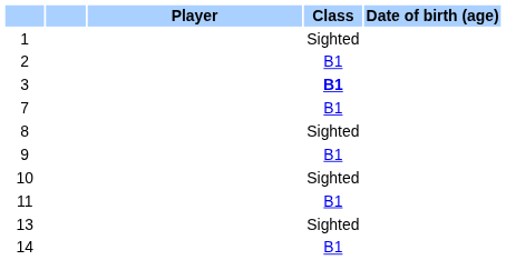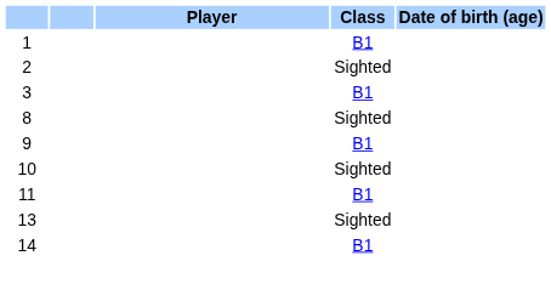1 | Class: Sighted -> B1
2 | Class: B1 -> Sighted
3 | Class: bold -> normal
- row: 7 | B1
